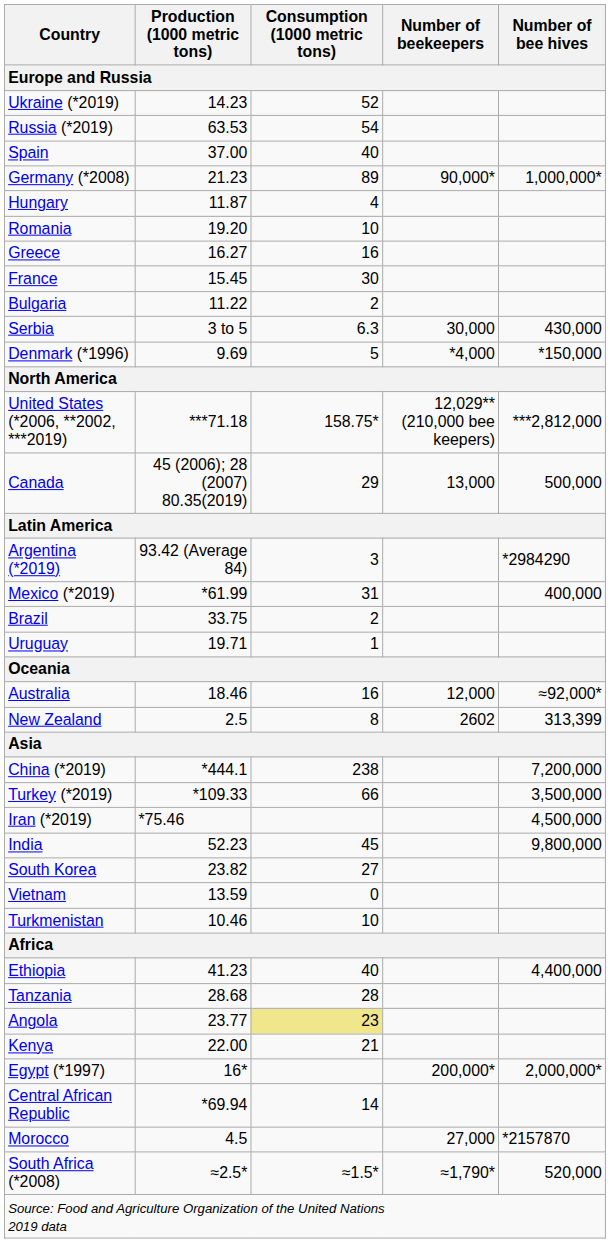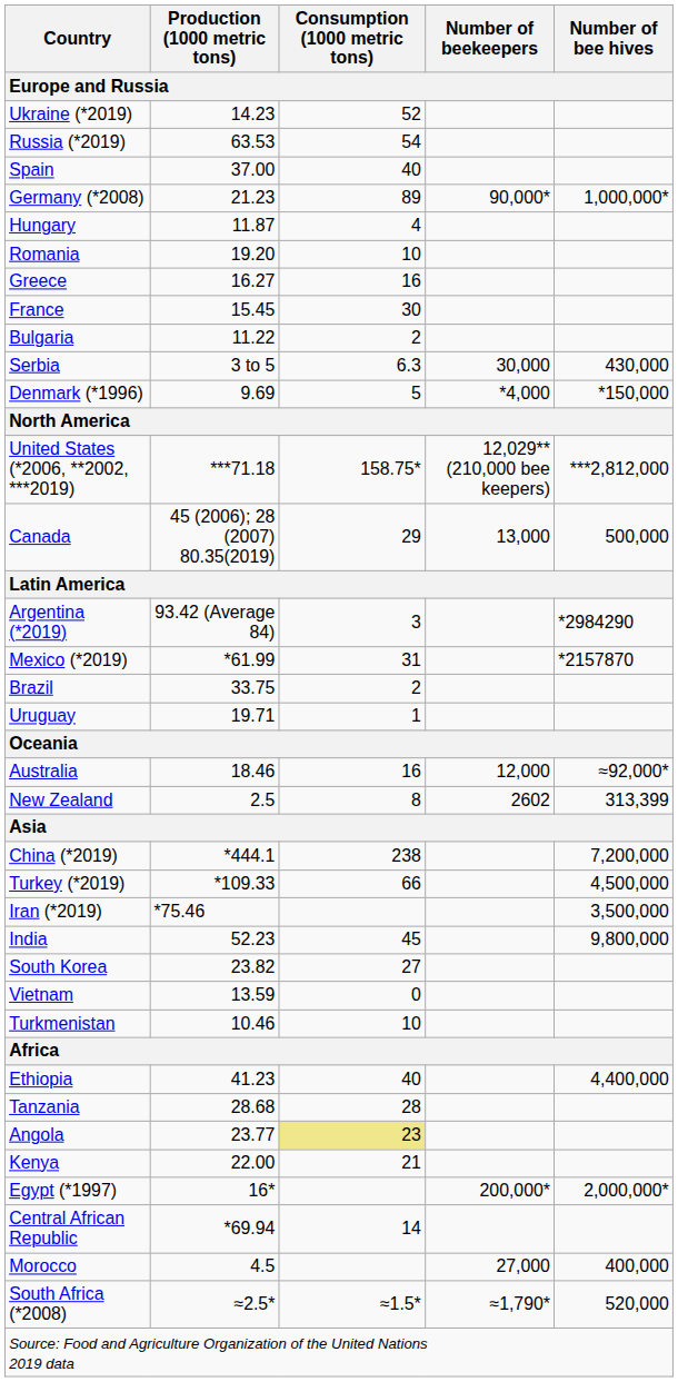Mexico (*2019) | Number of bee hives: 400,000 -> *2157870
Turkey (*2019) | Number of bee hives: 3,500,000 -> 4,500,000
Iran (*2019) | Number of bee hives: 4,500,000 -> 3,500,000
Morocco | Number of bee hives: *2157870 -> 400,000
